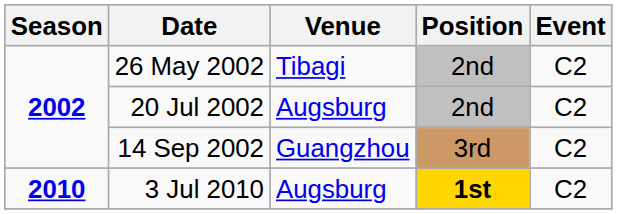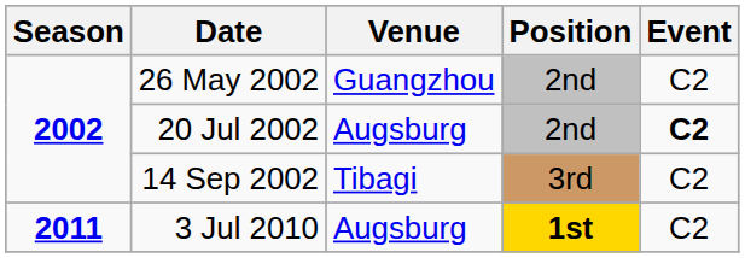26 May 2002 | Venue: Tibagi -> Guangzhou
20 Jul 2002 | Event: normal -> bold
14 Sep 2002 | Venue: Guangzhou -> Tibagi
3 Jul 2010 | Season: 2010 -> 2011
